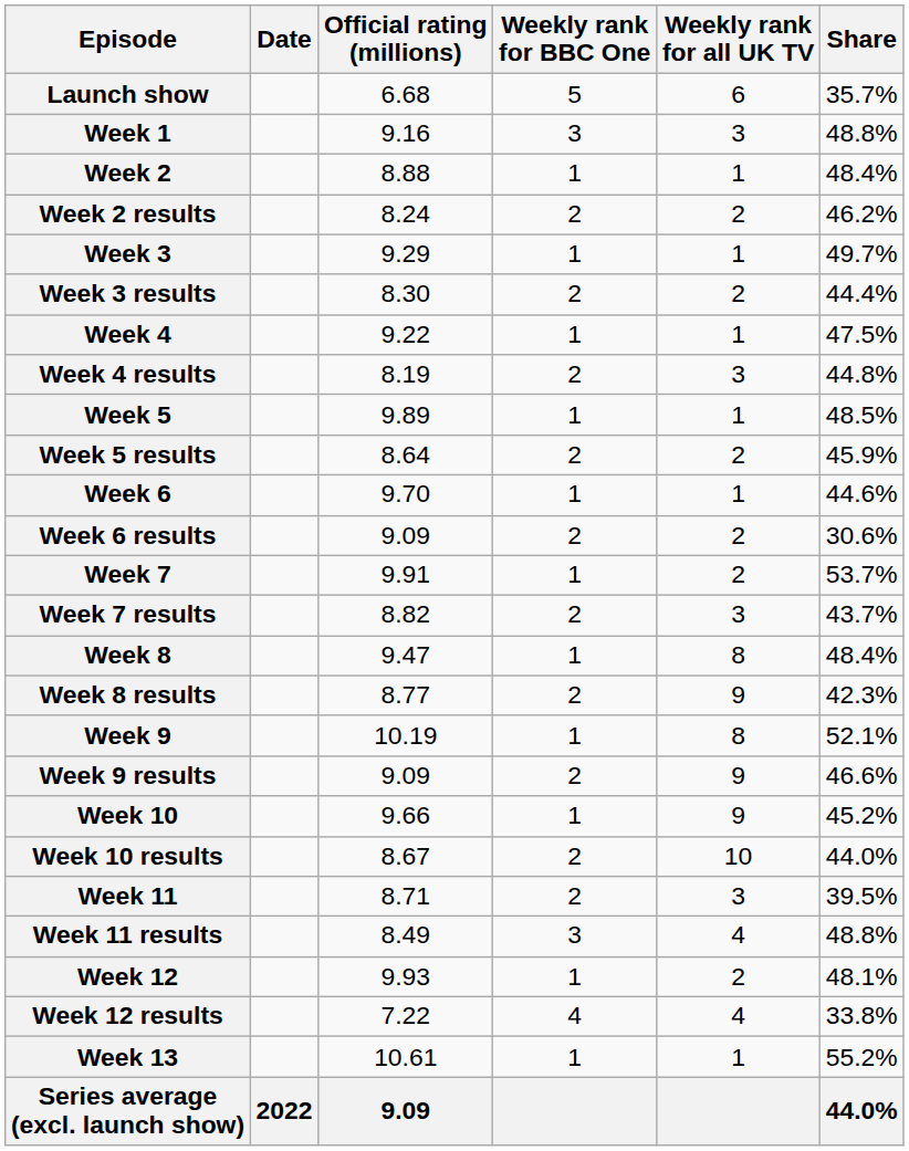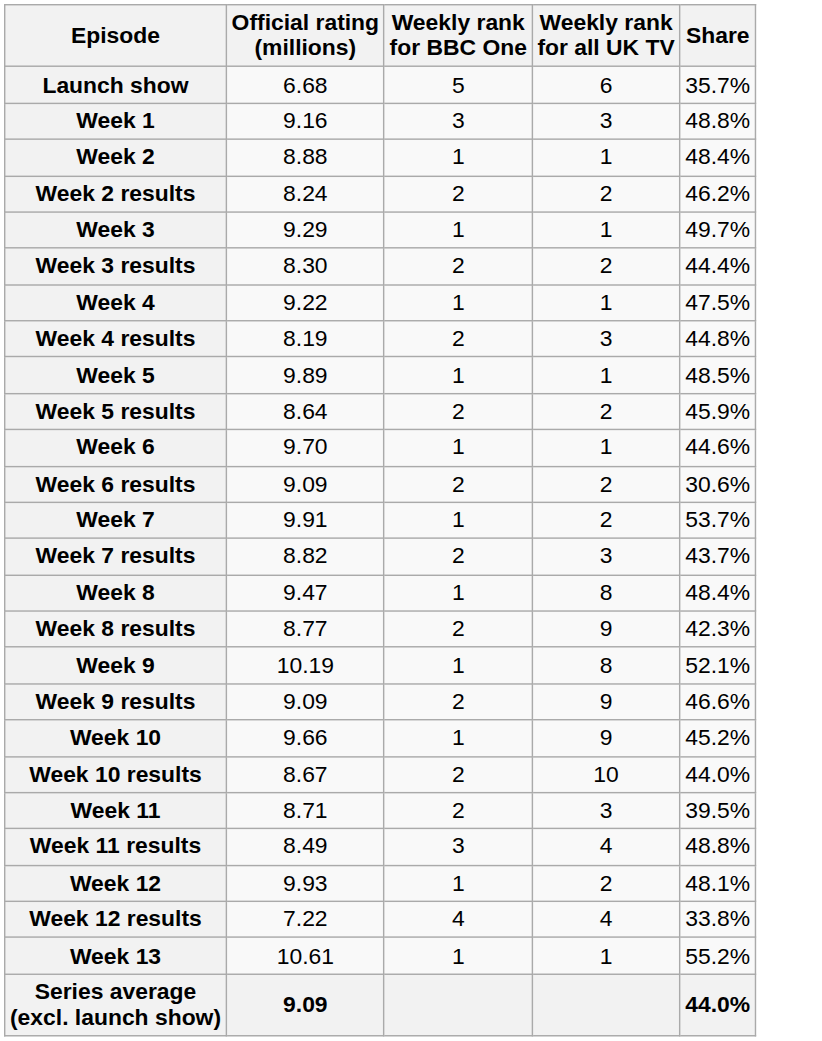- column: Date | 2022
